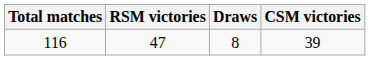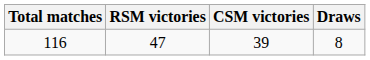columns swapped: CSM victories <-> Draws
